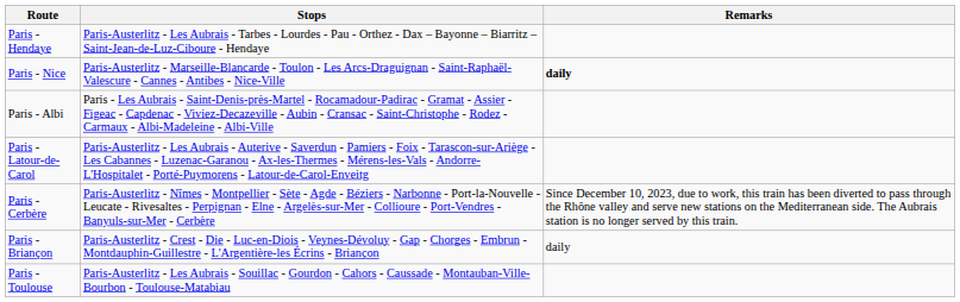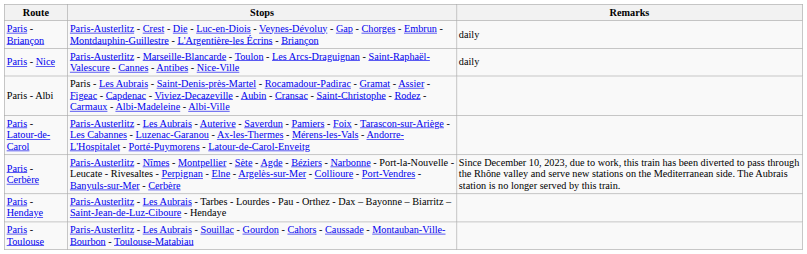rows swapped: Paris - Briançon <-> Paris - Hendaye
Paris - Nice | Remarks: bold -> normal
